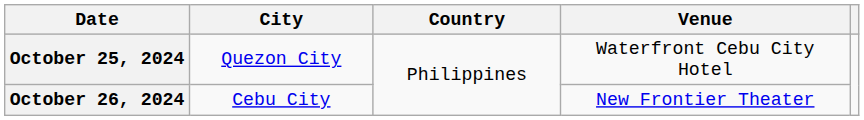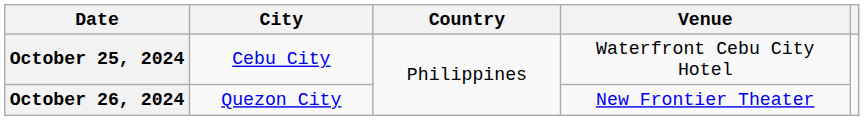October 25, 2024 | City: Quezon City -> Cebu City
October 26, 2024 | City: Cebu City -> Quezon City
